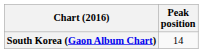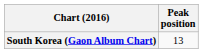South Korea (Gaon Album Chart) | Peak position: 14 -> 13
